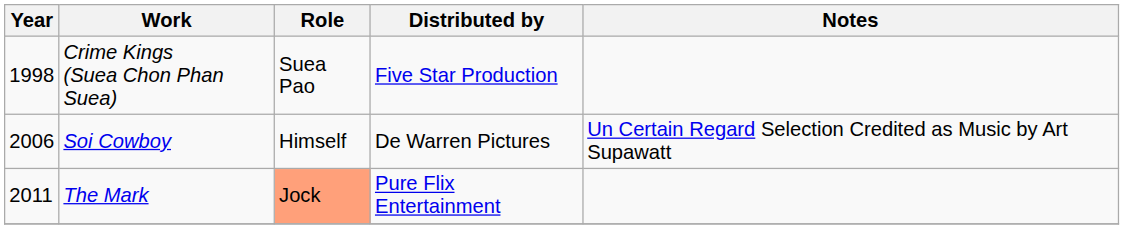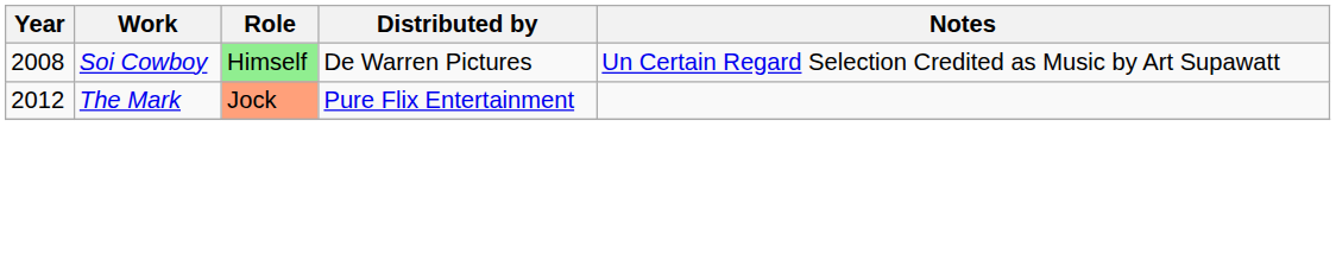- row: 1998 | Crime Kings (Suea Chon Phan Suea) | Suea Pao | Five Star Production
Soi Cowboy | Year: 2006 -> 2008
Soi Cowboy | Role: no background -> lightgreen background
The Mark | Year: 2011 -> 2012
